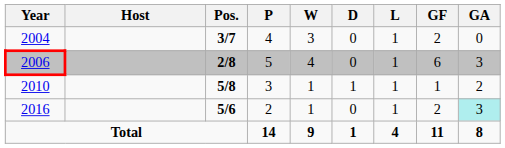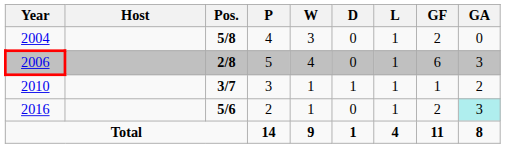2004 | Pos.: 3/7 -> 5/8
2010 | Pos.: 5/8 -> 3/7
